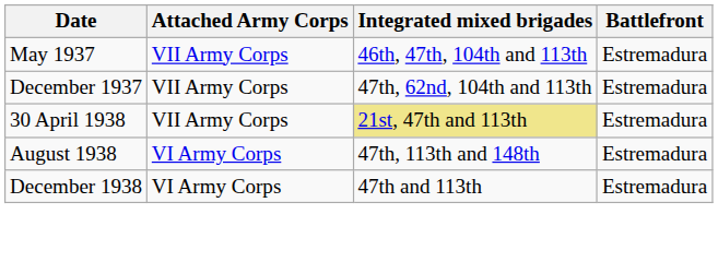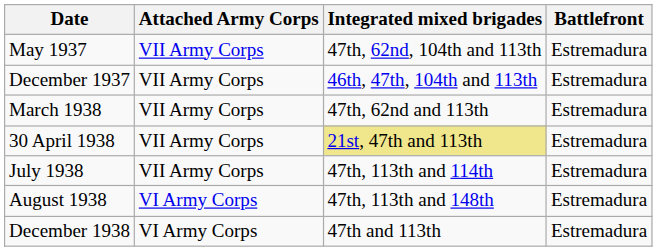May 1937 | Integrated mixed brigades: 46th, 47th, 104th and 113th -> 47th, 62nd, 104th and 113th
December 1937 | Integrated mixed brigades: 47th, 62nd, 104th and 113th -> 46th, 47th, 104th and 113th
+ row: March 1938 | VII Army Corps | 47th, 62nd and 113th | Estremadura
+ row: July 1938 | VII Army Corps | 47th, 113th and 114th | Estremadura
